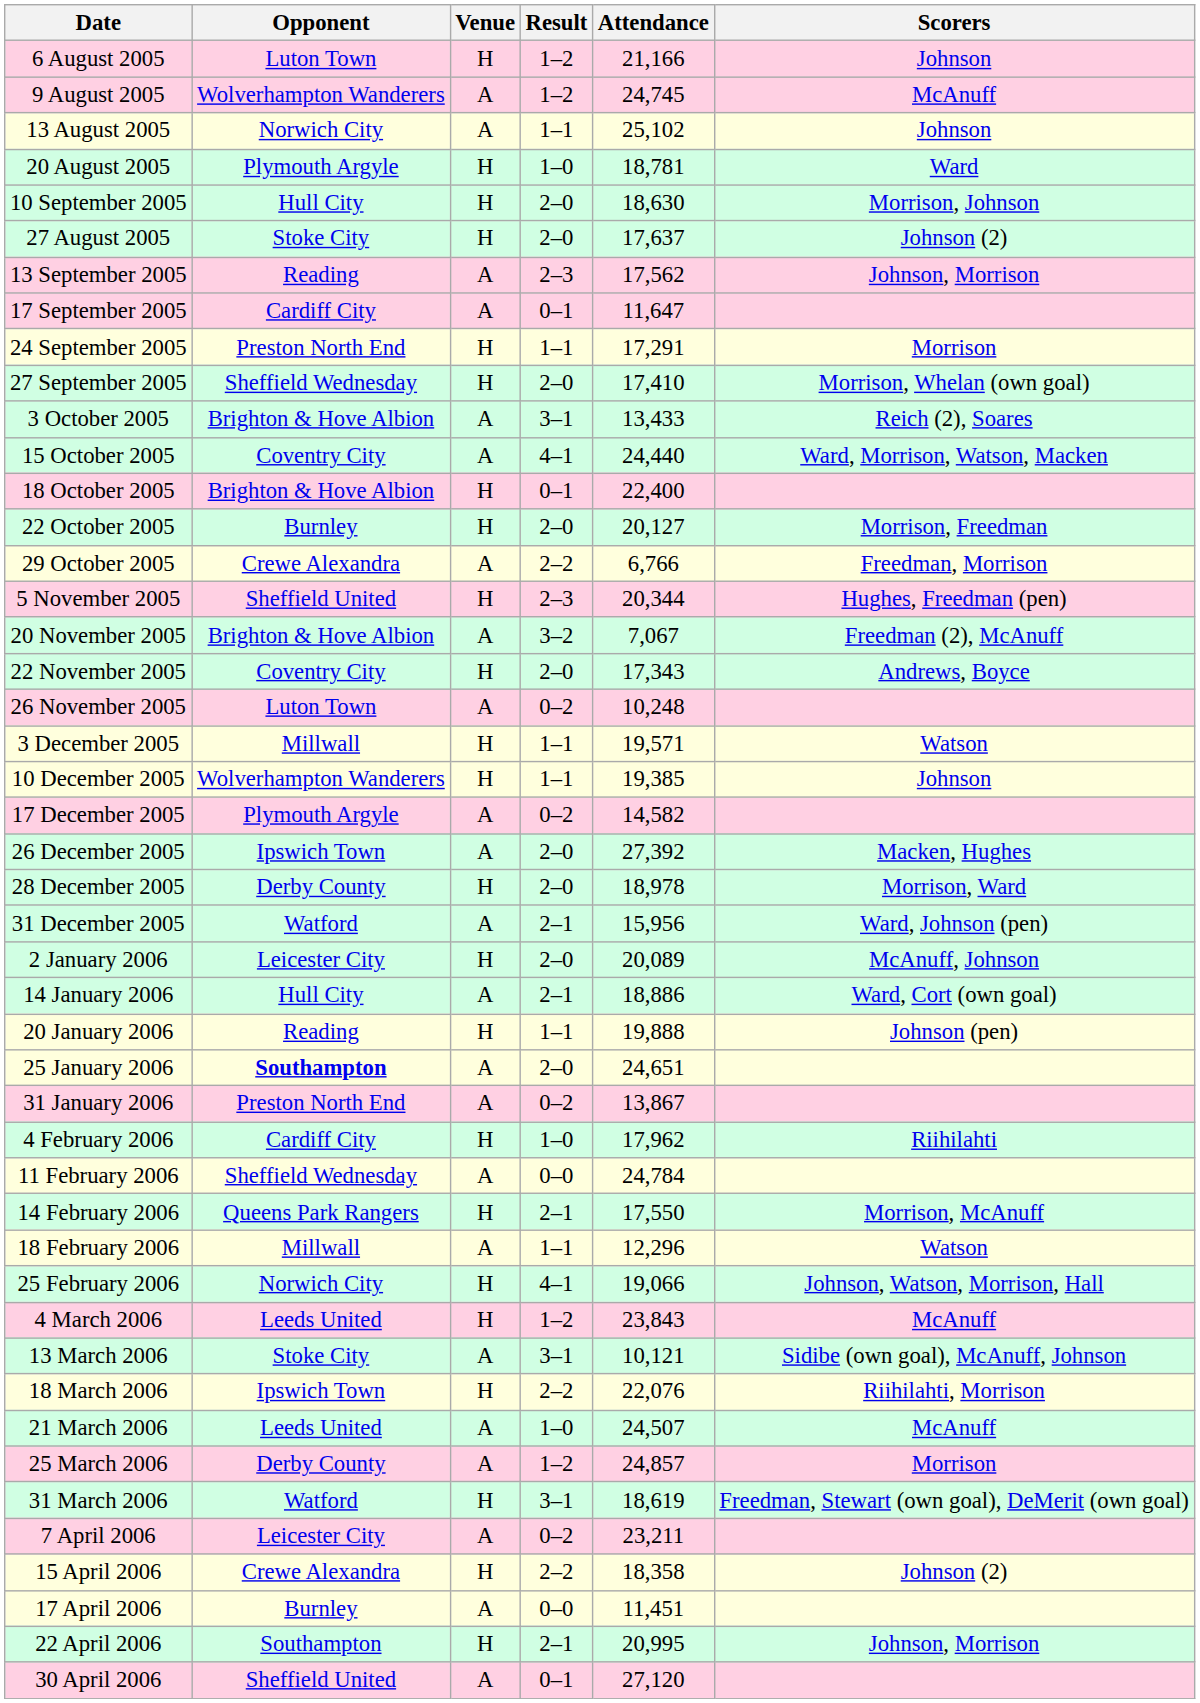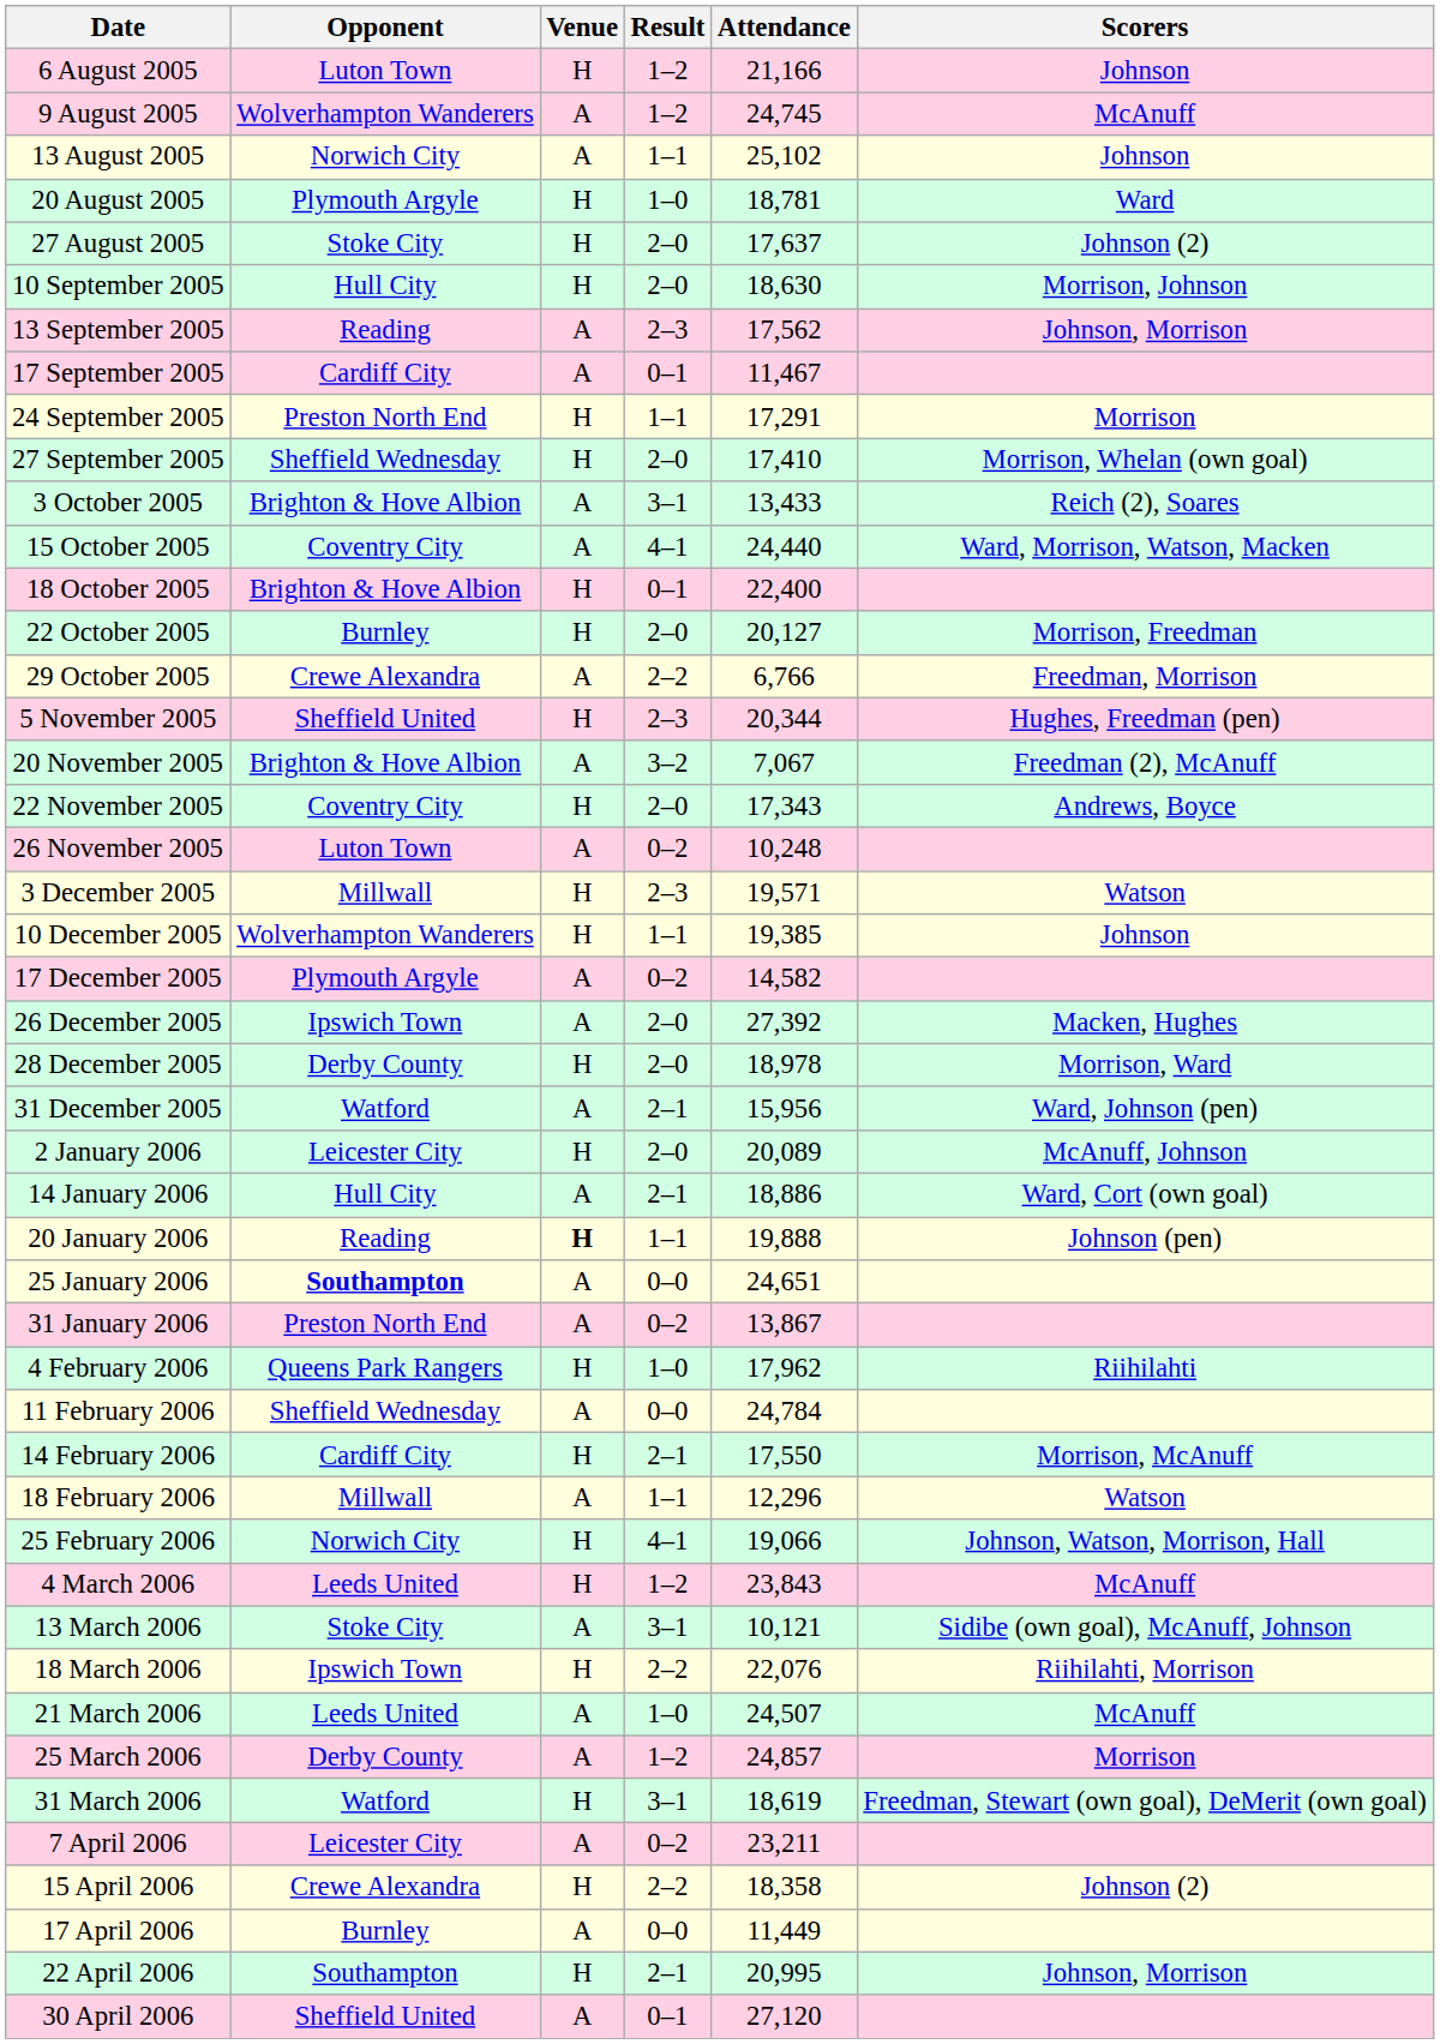rows swapped: 27 August 2005 <-> 10 September 2005
17 September 2005 | Attendance: 11,647 -> 11,467
3 December 2005 | Result: 1–1 -> 2–3
20 January 2006 | Venue: normal -> bold
25 January 2006 | Result: 2–0 -> 0–0
4 February 2006 | Opponent: Cardiff City -> Queens Park Rangers
14 February 2006 | Opponent: Queens Park Rangers -> Cardiff City
17 April 2006 | Attendance: 11,451 -> 11,449
